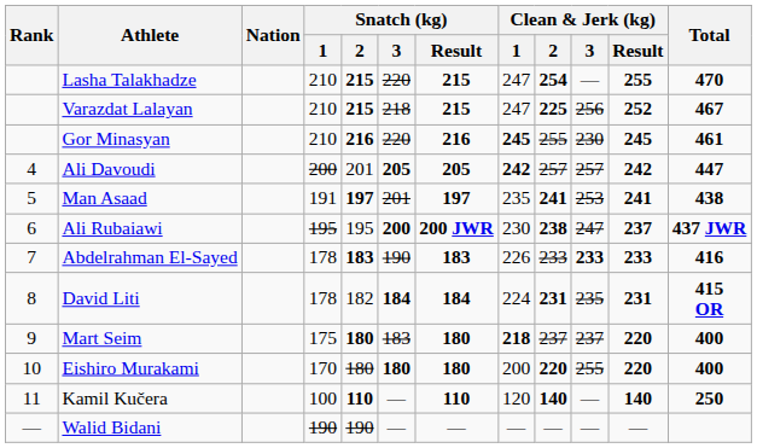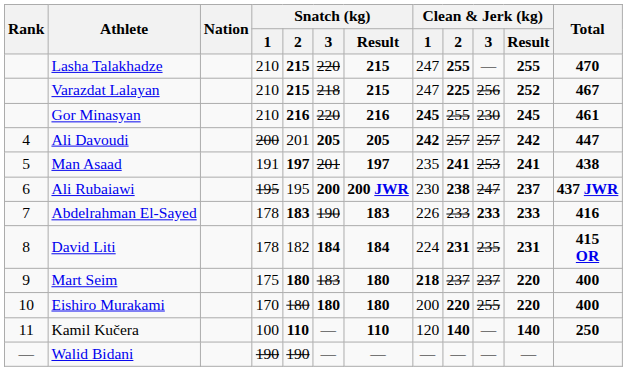Lasha Talakhadze | Clean & Jerk (kg) / 2: 254 -> 255
